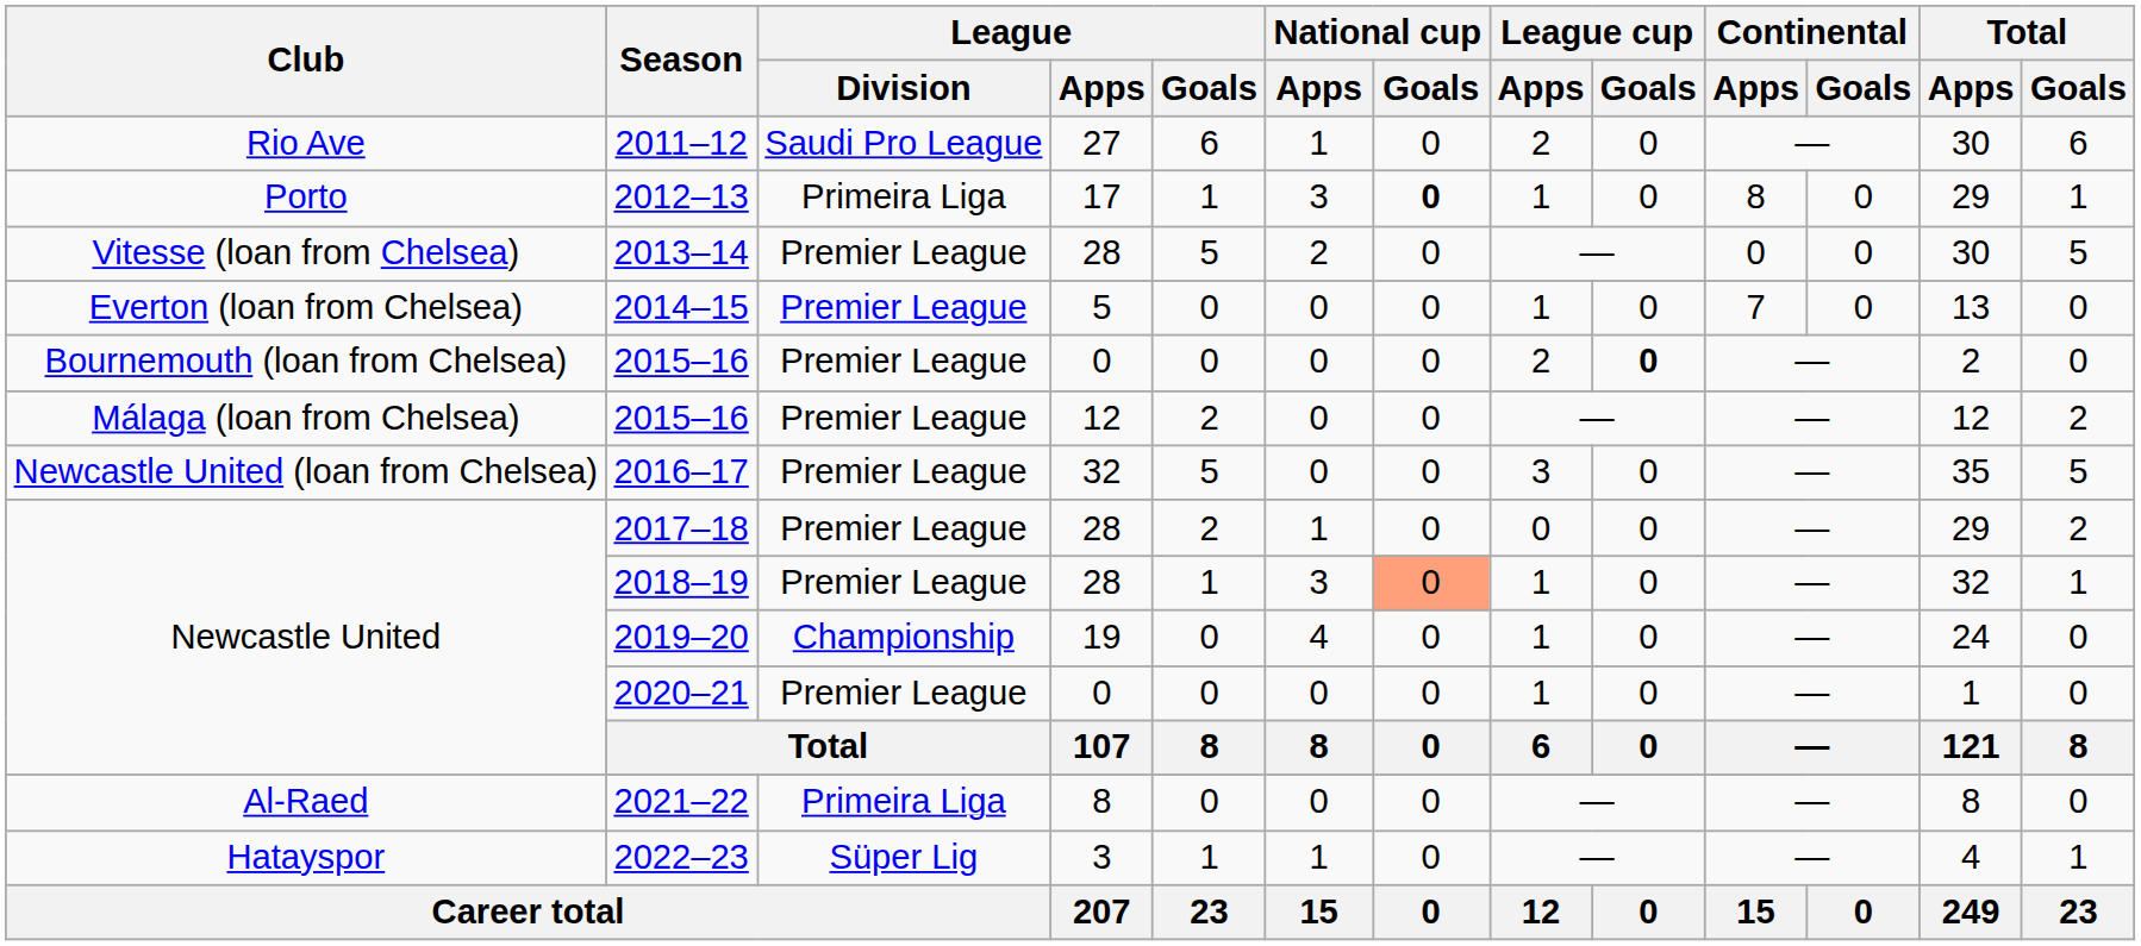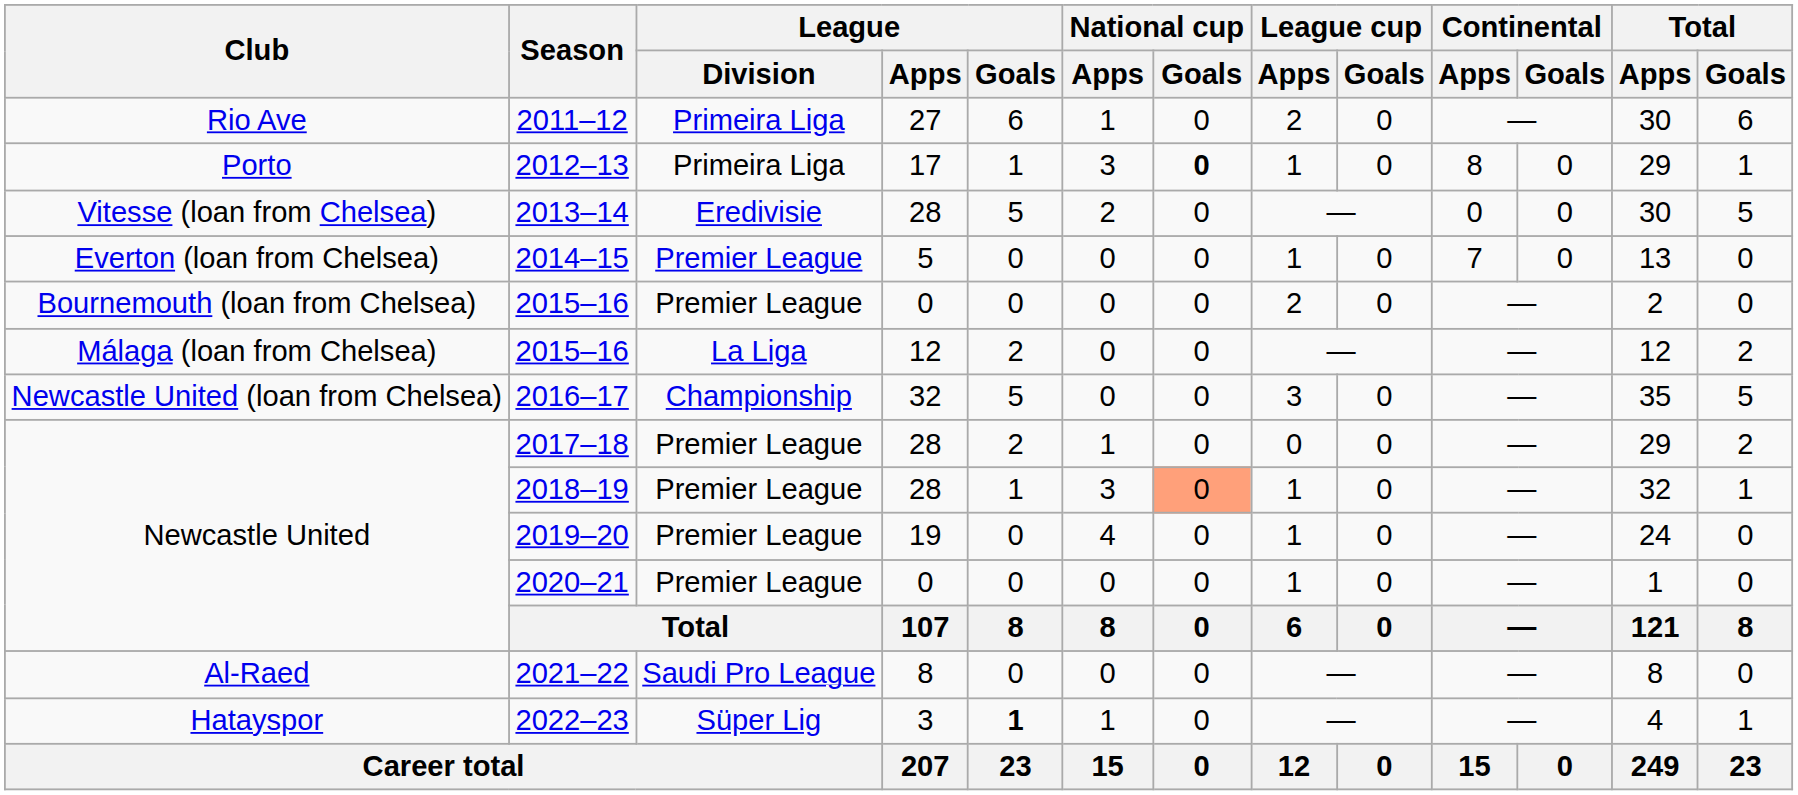2011–12 | League / Division: Saudi Pro League -> Primeira Liga
2013–14 | League / Division: Premier League -> Eredivisie
Bournemouth (loan from Chelsea) / 2015–16 | League cup / Goals: bold -> normal
Málaga (loan from Chelsea) / 2015–16 | League / Division: Premier League -> La Liga
2016–17 | League / Division: Premier League -> Championship
2019–20 | League / Division: Championship -> Premier League
2021–22 | League / Division: Primeira Liga -> Saudi Pro League
2022–23 | League / Goals: normal -> bold
